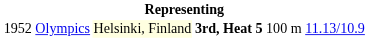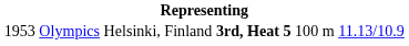Olympics | column 1: 1952 -> 1953
Olympics | column 3: lightyellow background -> no background
